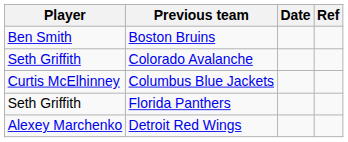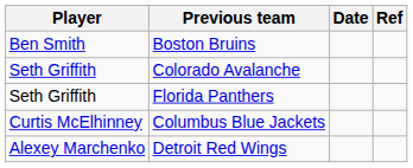rows swapped: Columbus Blue Jackets <-> Florida Panthers
